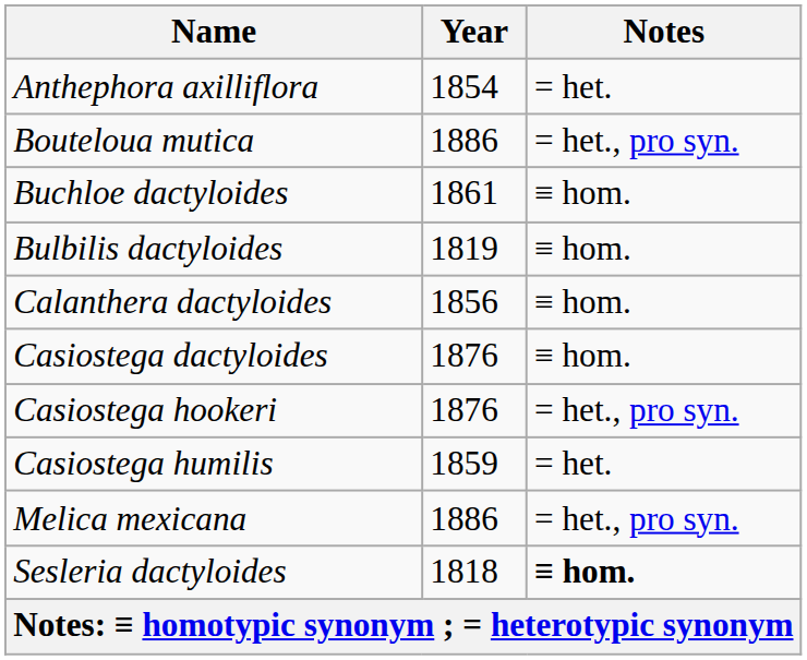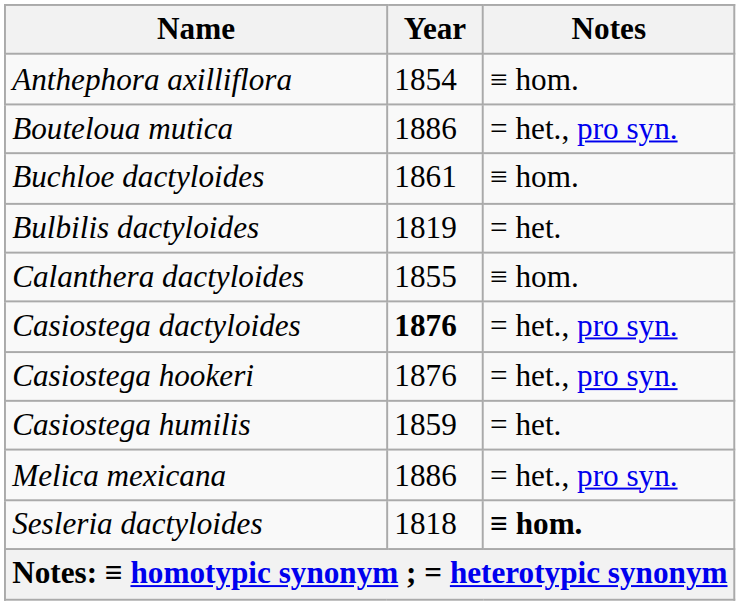Anthephora axilliflora | Notes: = het. -> ≡ hom.
Bulbilis dactyloides | Notes: ≡ hom. -> = het.
Calanthera dactyloides | Year: 1856 -> 1855
Casiostega dactyloides | Year: normal -> bold
Casiostega dactyloides | Notes: ≡ hom. -> = het., pro syn.
